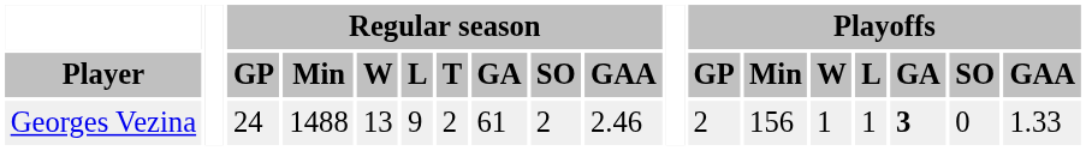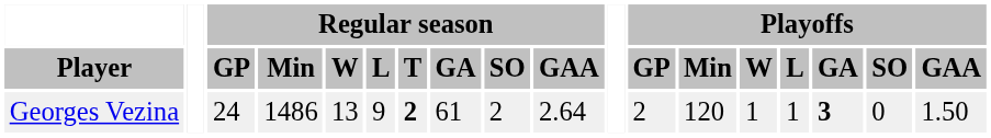Georges Vezina | Regular season / Min: 1488 -> 1486
Georges Vezina | Regular season / T: normal -> bold
Georges Vezina | Regular season / GAA: 2.46 -> 2.64
Georges Vezina | Playoffs / Min: 156 -> 120
Georges Vezina | Playoffs / GAA: 1.33 -> 1.50
